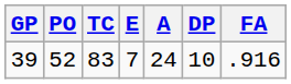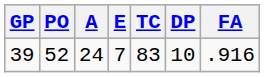columns swapped: A <-> TC
